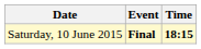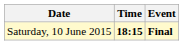columns swapped: Time <-> Event
